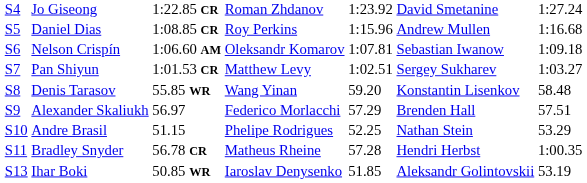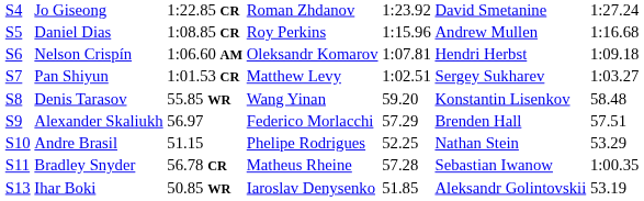Nelson Crispín | column 6: Sebastian Iwanow -> Hendri Herbst
Bradley Snyder | column 6: Hendri Herbst -> Sebastian Iwanow
